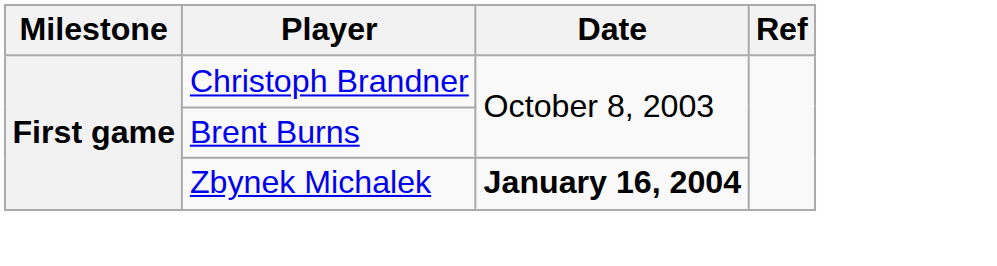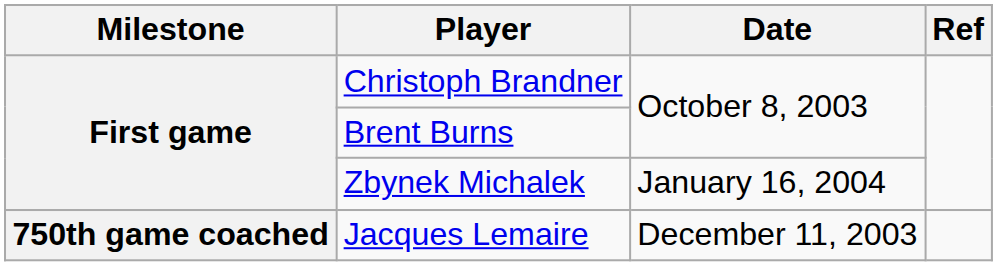Zbynek Michalek | Date: bold -> normal
+ row: 750th game coached | Jacques Lemaire | December 11, 2003
